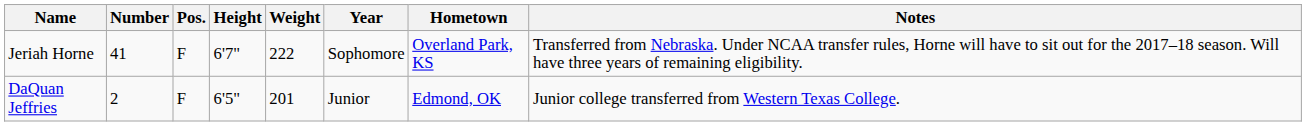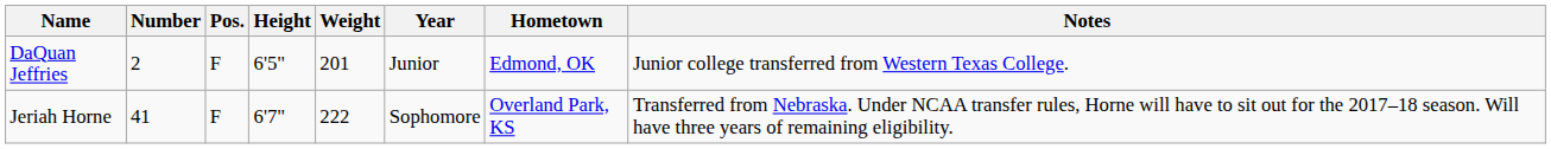rows swapped: DaQuan Jeffries <-> Jeriah Horne
